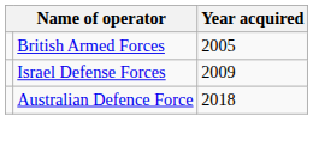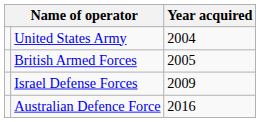+ row: United States Army | 2004
Australian Defence Force | Year acquired: 2018 -> 2016
